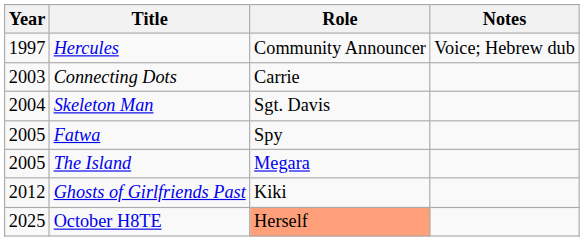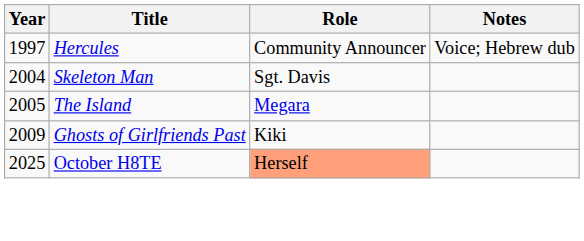- row: 2003 | Connecting Dots | Carrie
- row: 2005 | Fatwa | Spy
Ghosts of Girlfriends Past | Year: 2012 -> 2009
